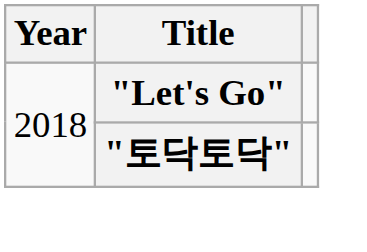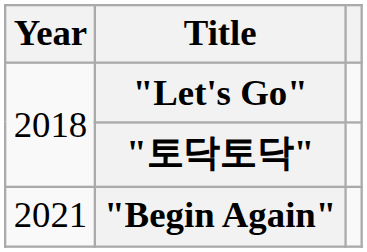+ row: 2021 | "Begin Again"
